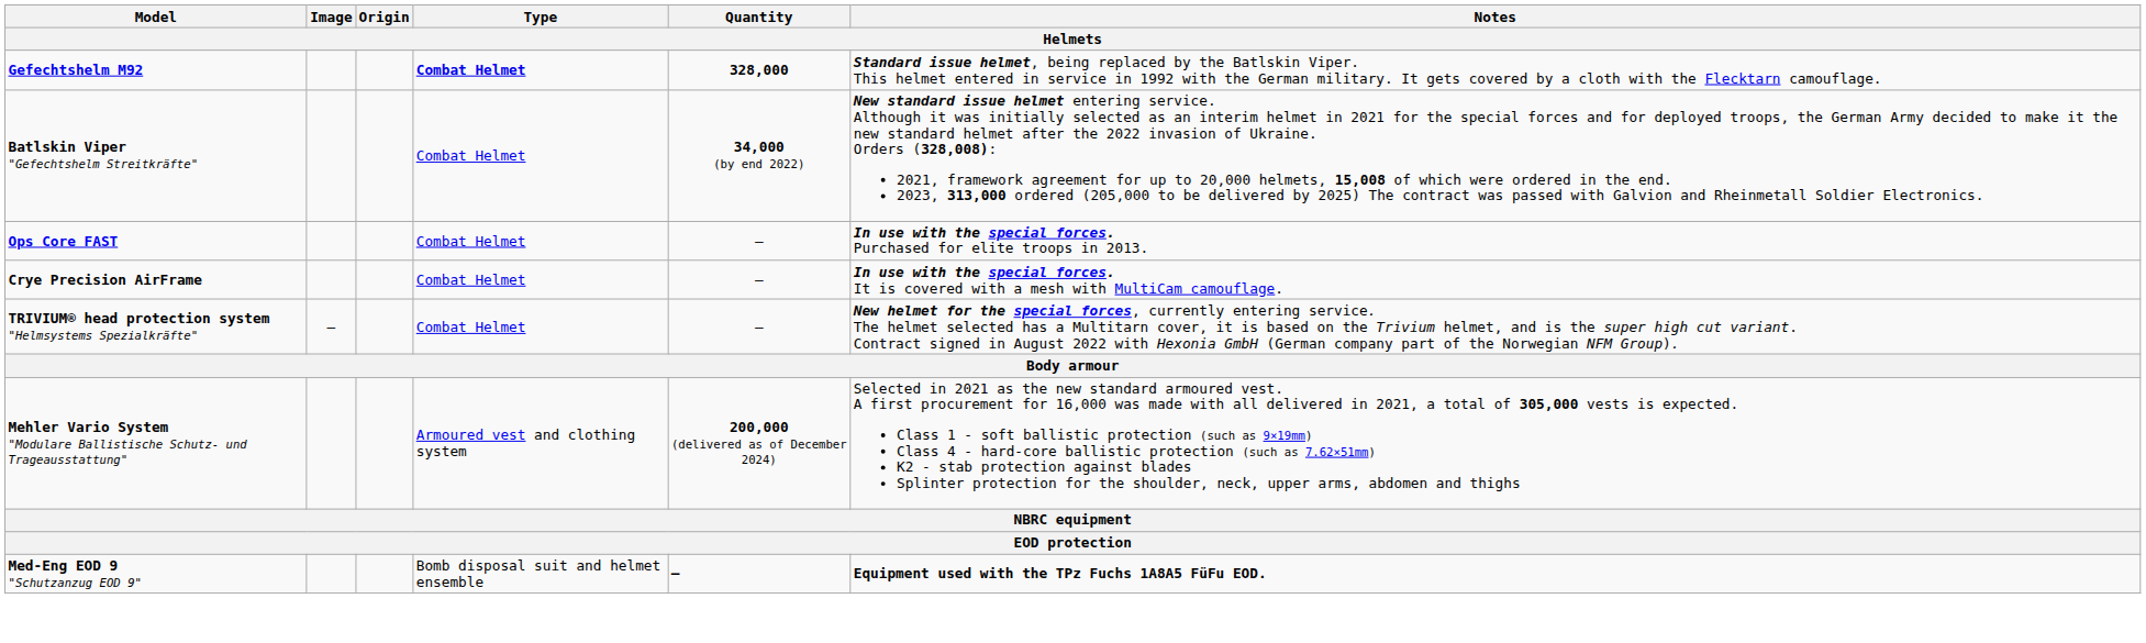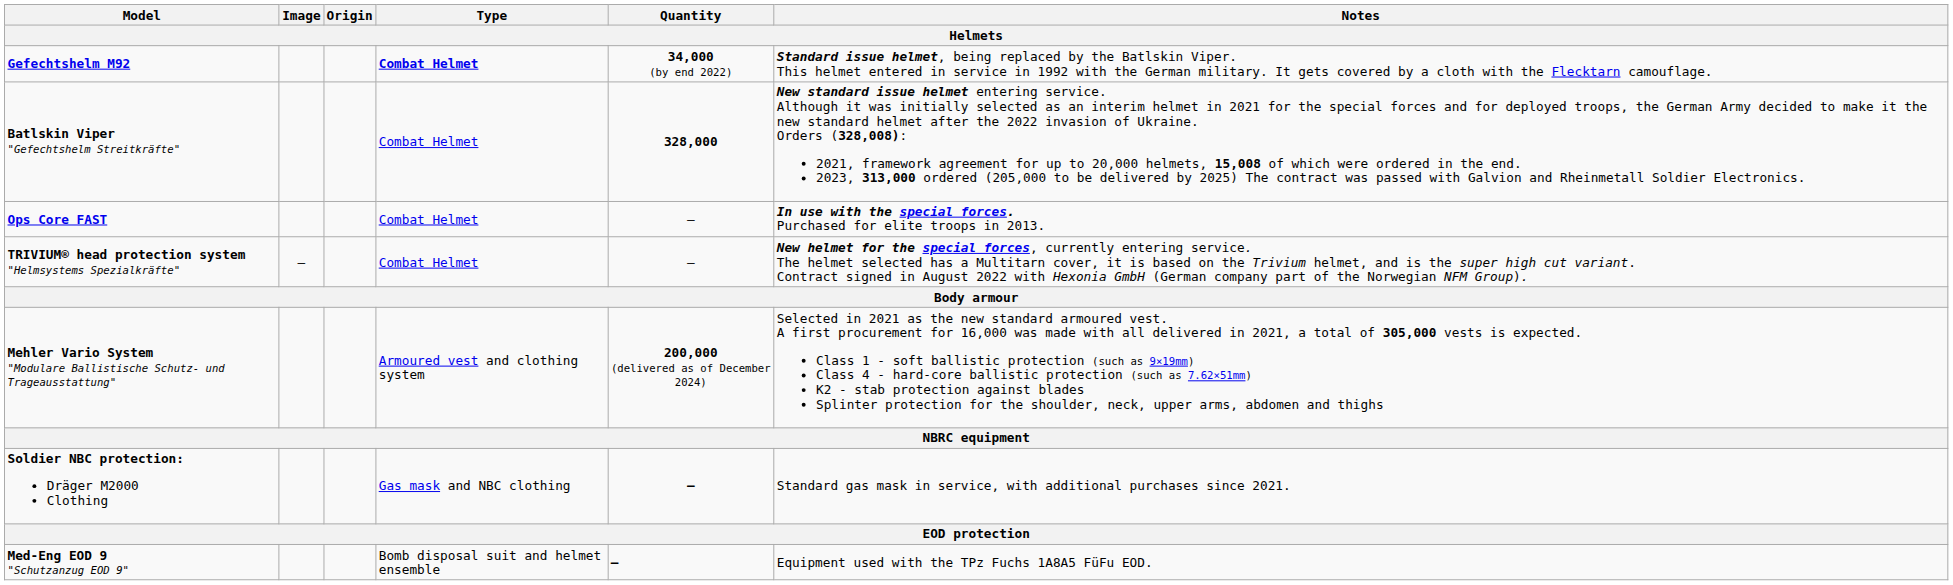Gefechtshelm M92 | Quantity: 328,000 -> 34,000 (by end 2022)
Batlskin Viper "Gefechtshelm Streitkräfte" | Quantity: 34,000 (by end 2022) -> 328,000
- row: Crye Precision AirFrame | Combat Helmet | — | In use with the special forces. It is covered with a mesh with MultiCam camouflage.
+ row: Soldier NBC protection: Dräger M2000 Clothing | Gas mask and NBC clothing | — | Standard gas mask in service, with additional purchases since 2021.
Med-Eng EOD 9 "Schutzanzug EOD 9" | Notes: bold -> normal
